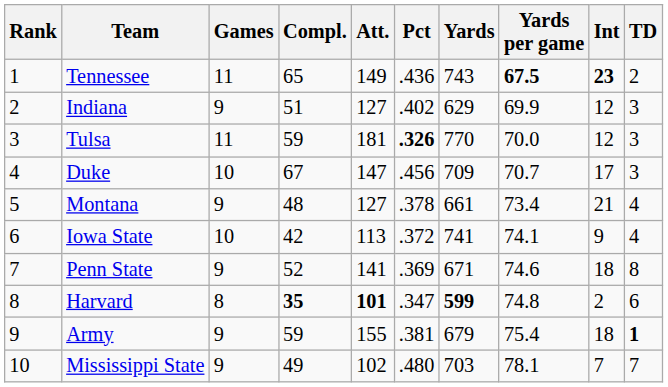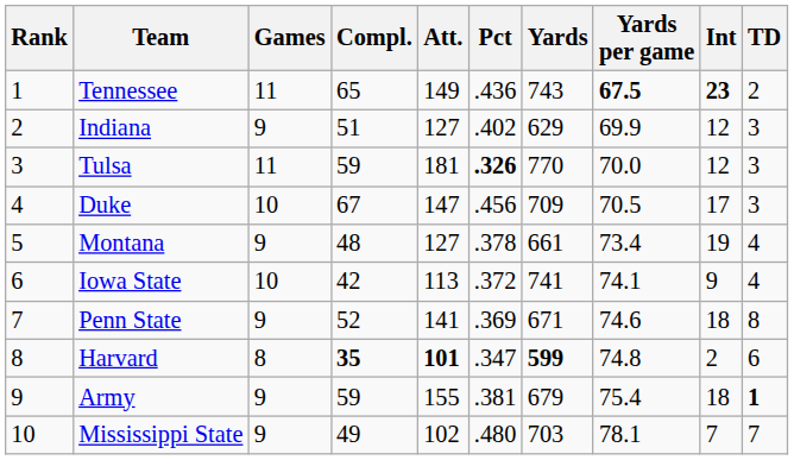Duke | Yards per game: 70.7 -> 70.5
Montana | Int: 21 -> 19
